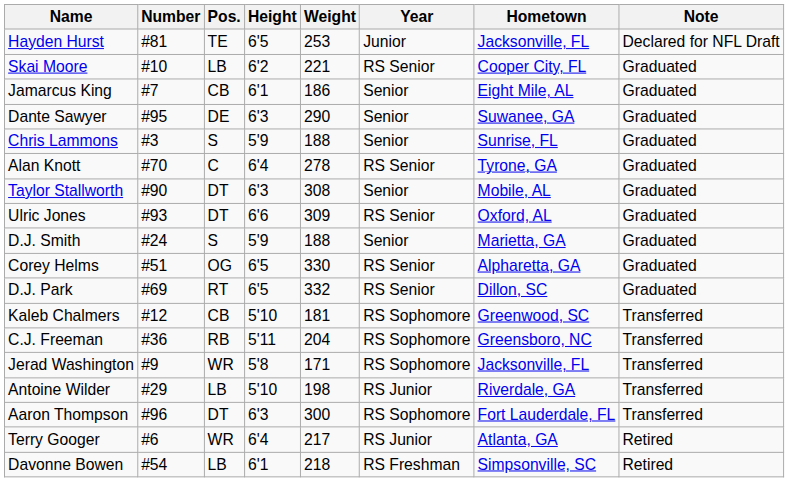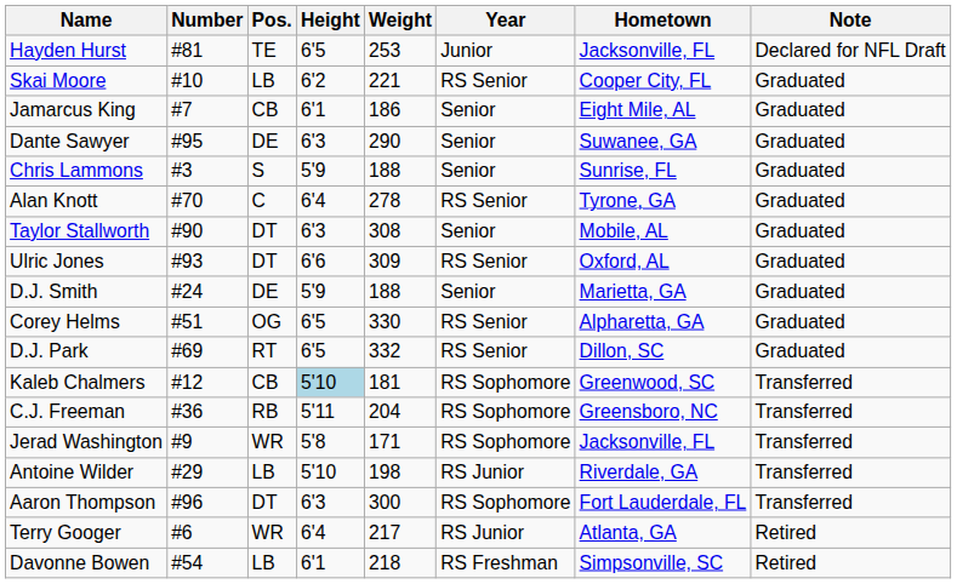D.J. Smith | Pos.: S -> DE
Kaleb Chalmers | Height: no background -> lightblue background
